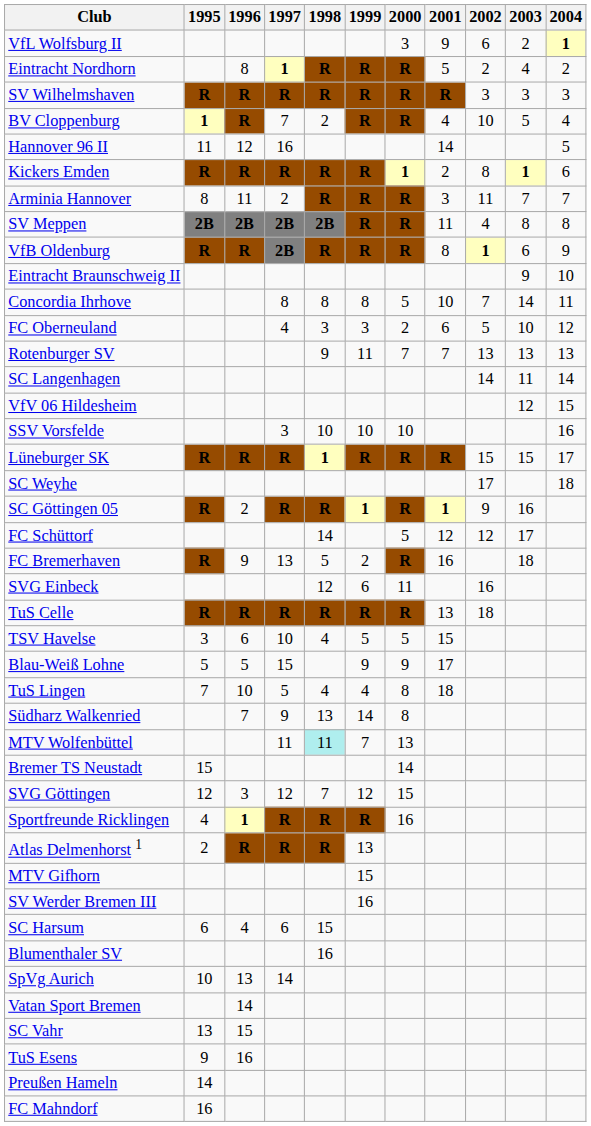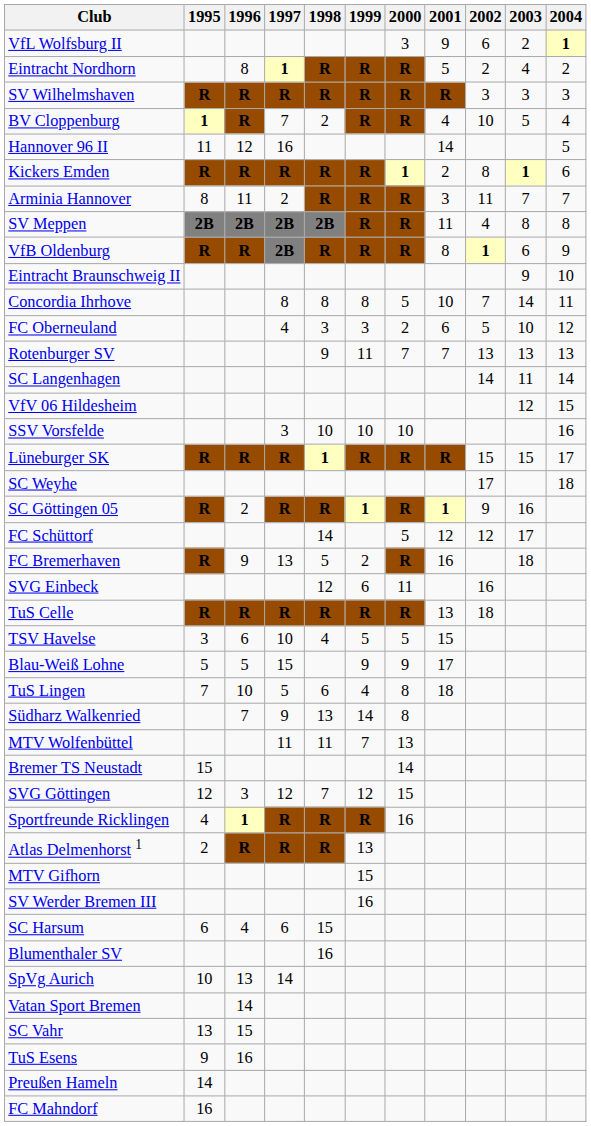TuS Lingen | 1998: 4 -> 6
MTV Wolfenbüttel | 1998: paleturquoise background -> no background
